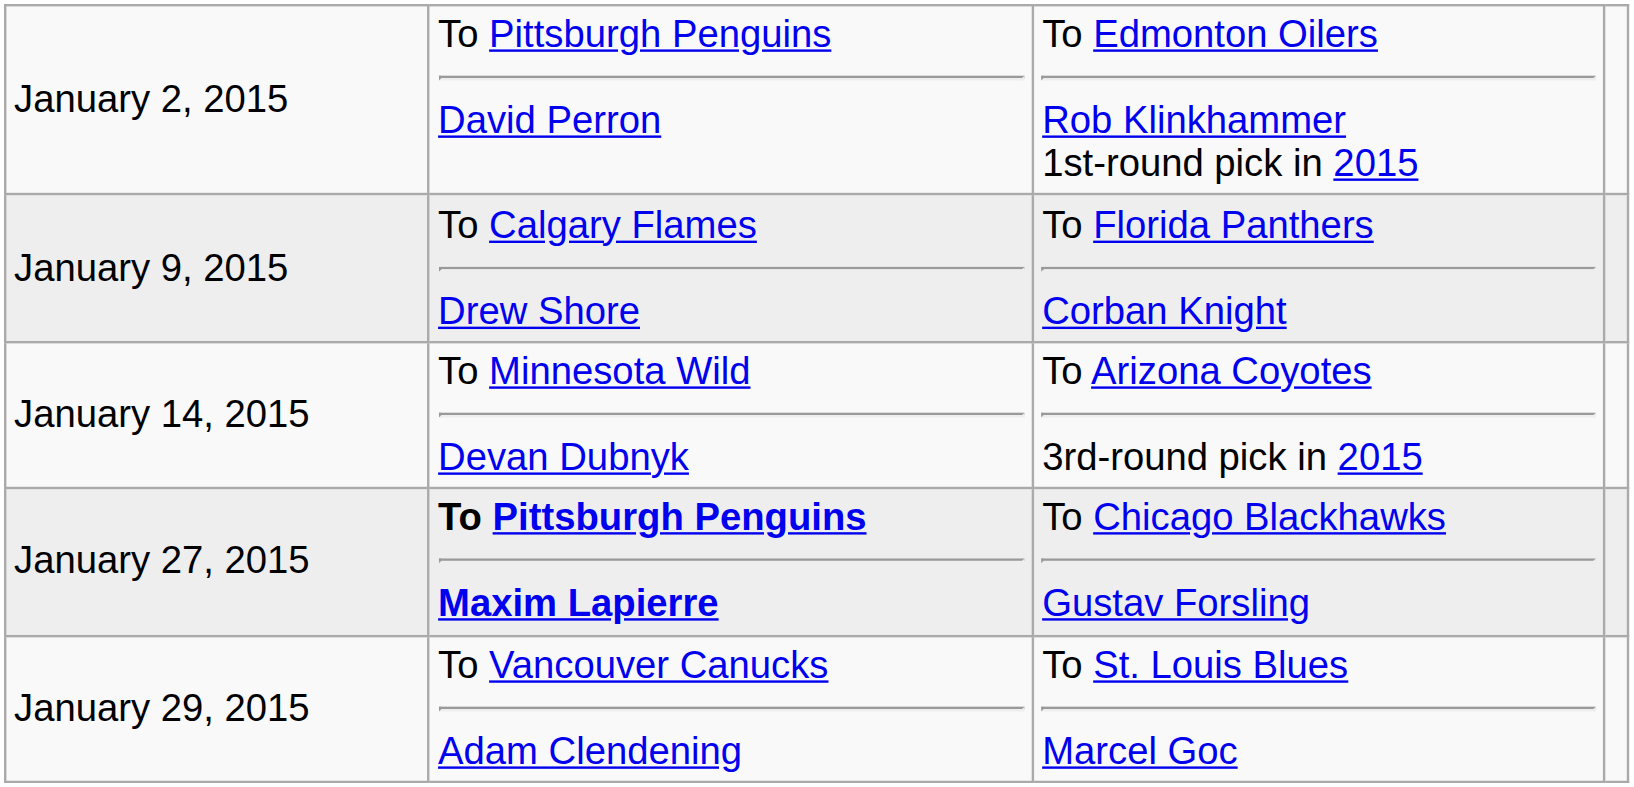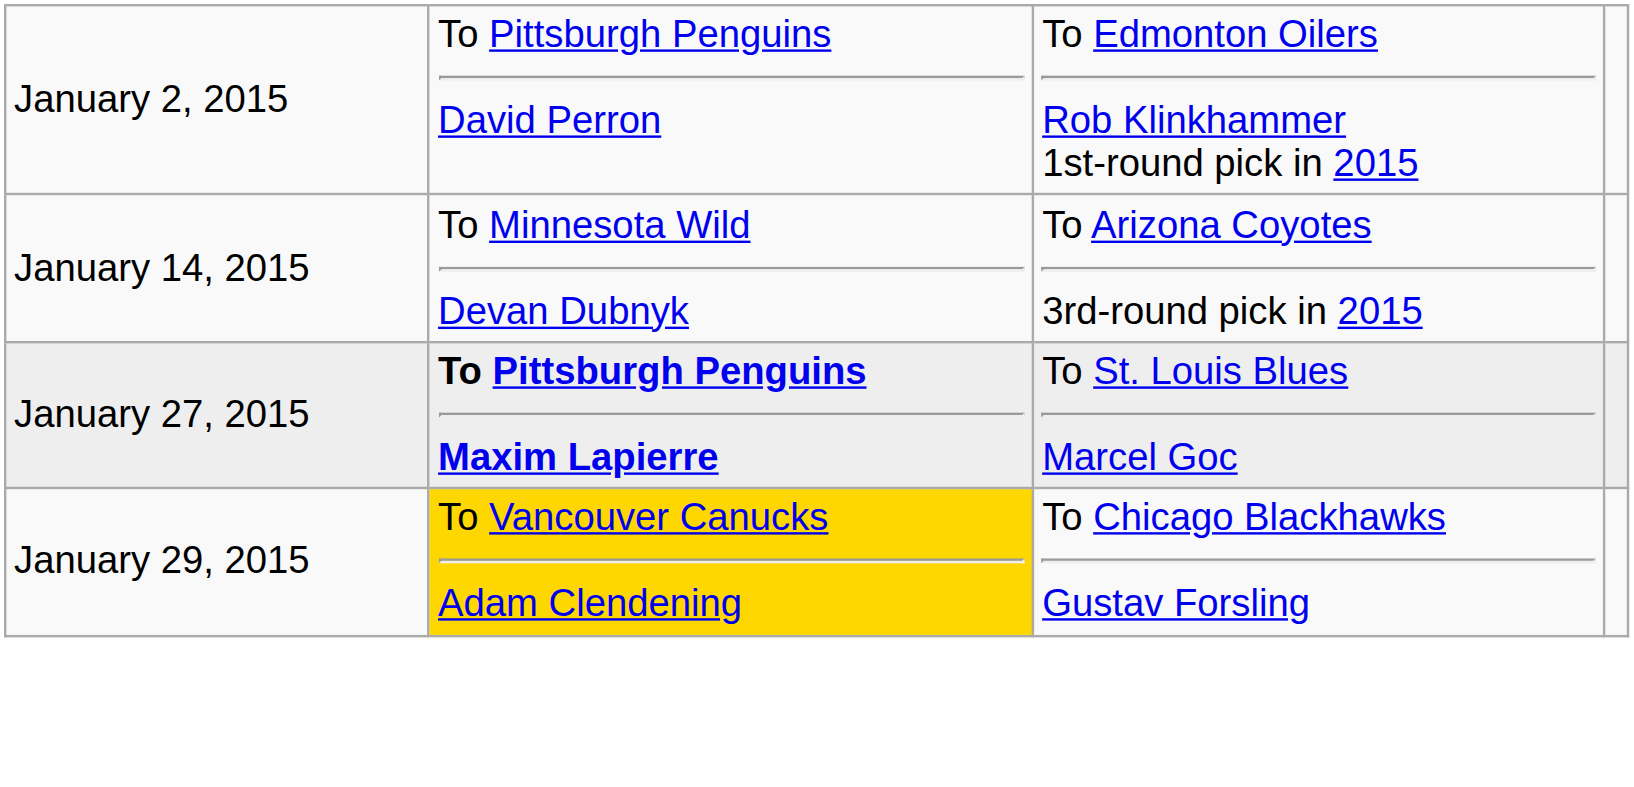- row: January 9, 2015 | To Calgary Flames Drew Shore | To Florida Panthers Corban Knight
January 27, 2015 | column 3: To Chicago Blackhawks Gustav Forsling -> To St. Louis Blues Marcel Goc
January 29, 2015 | column 2: no background -> gold background
January 29, 2015 | column 3: To St. Louis Blues Marcel Goc -> To Chicago Blackhawks Gustav Forsling
